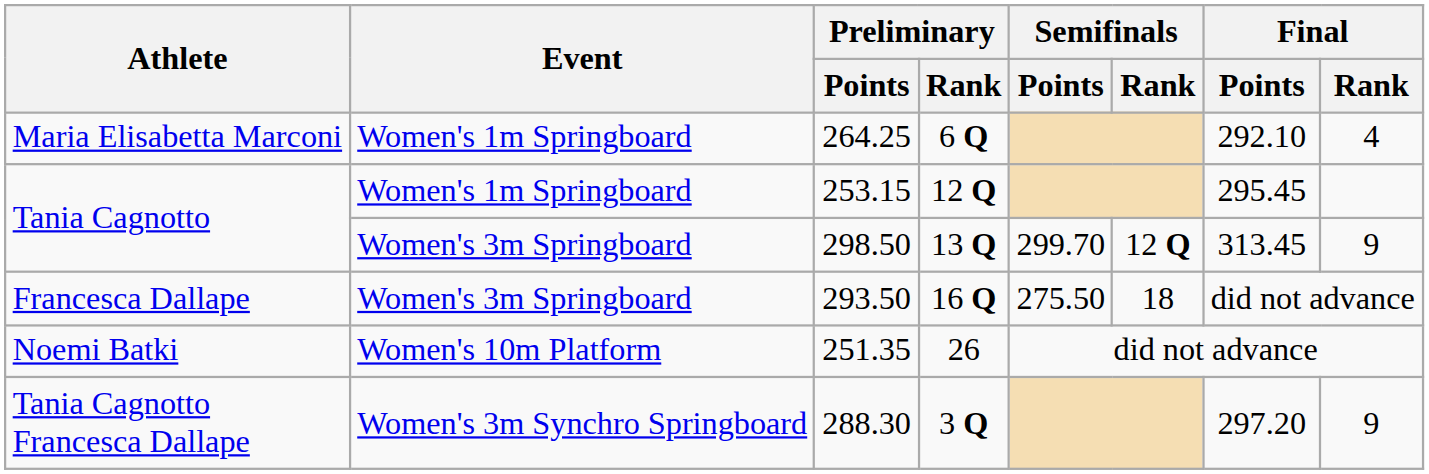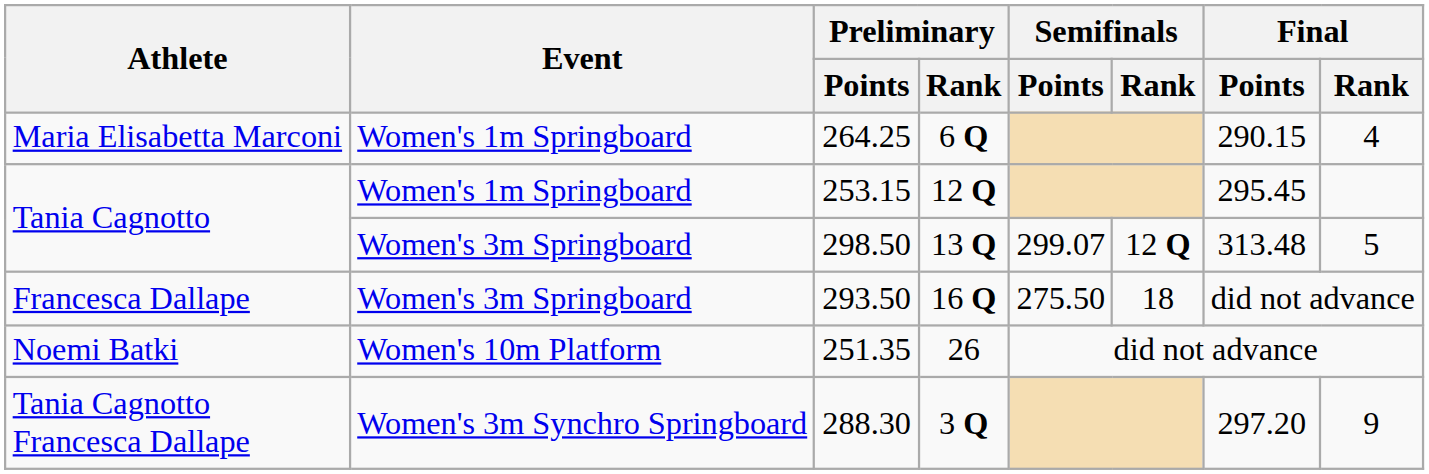264.25 | Final / Points: 292.10 -> 290.15
298.50 | Semifinals / Points: 299.70 -> 299.07
298.50 | Final / Points: 313.45 -> 313.48
298.50 | Final / Rank: 9 -> 5
